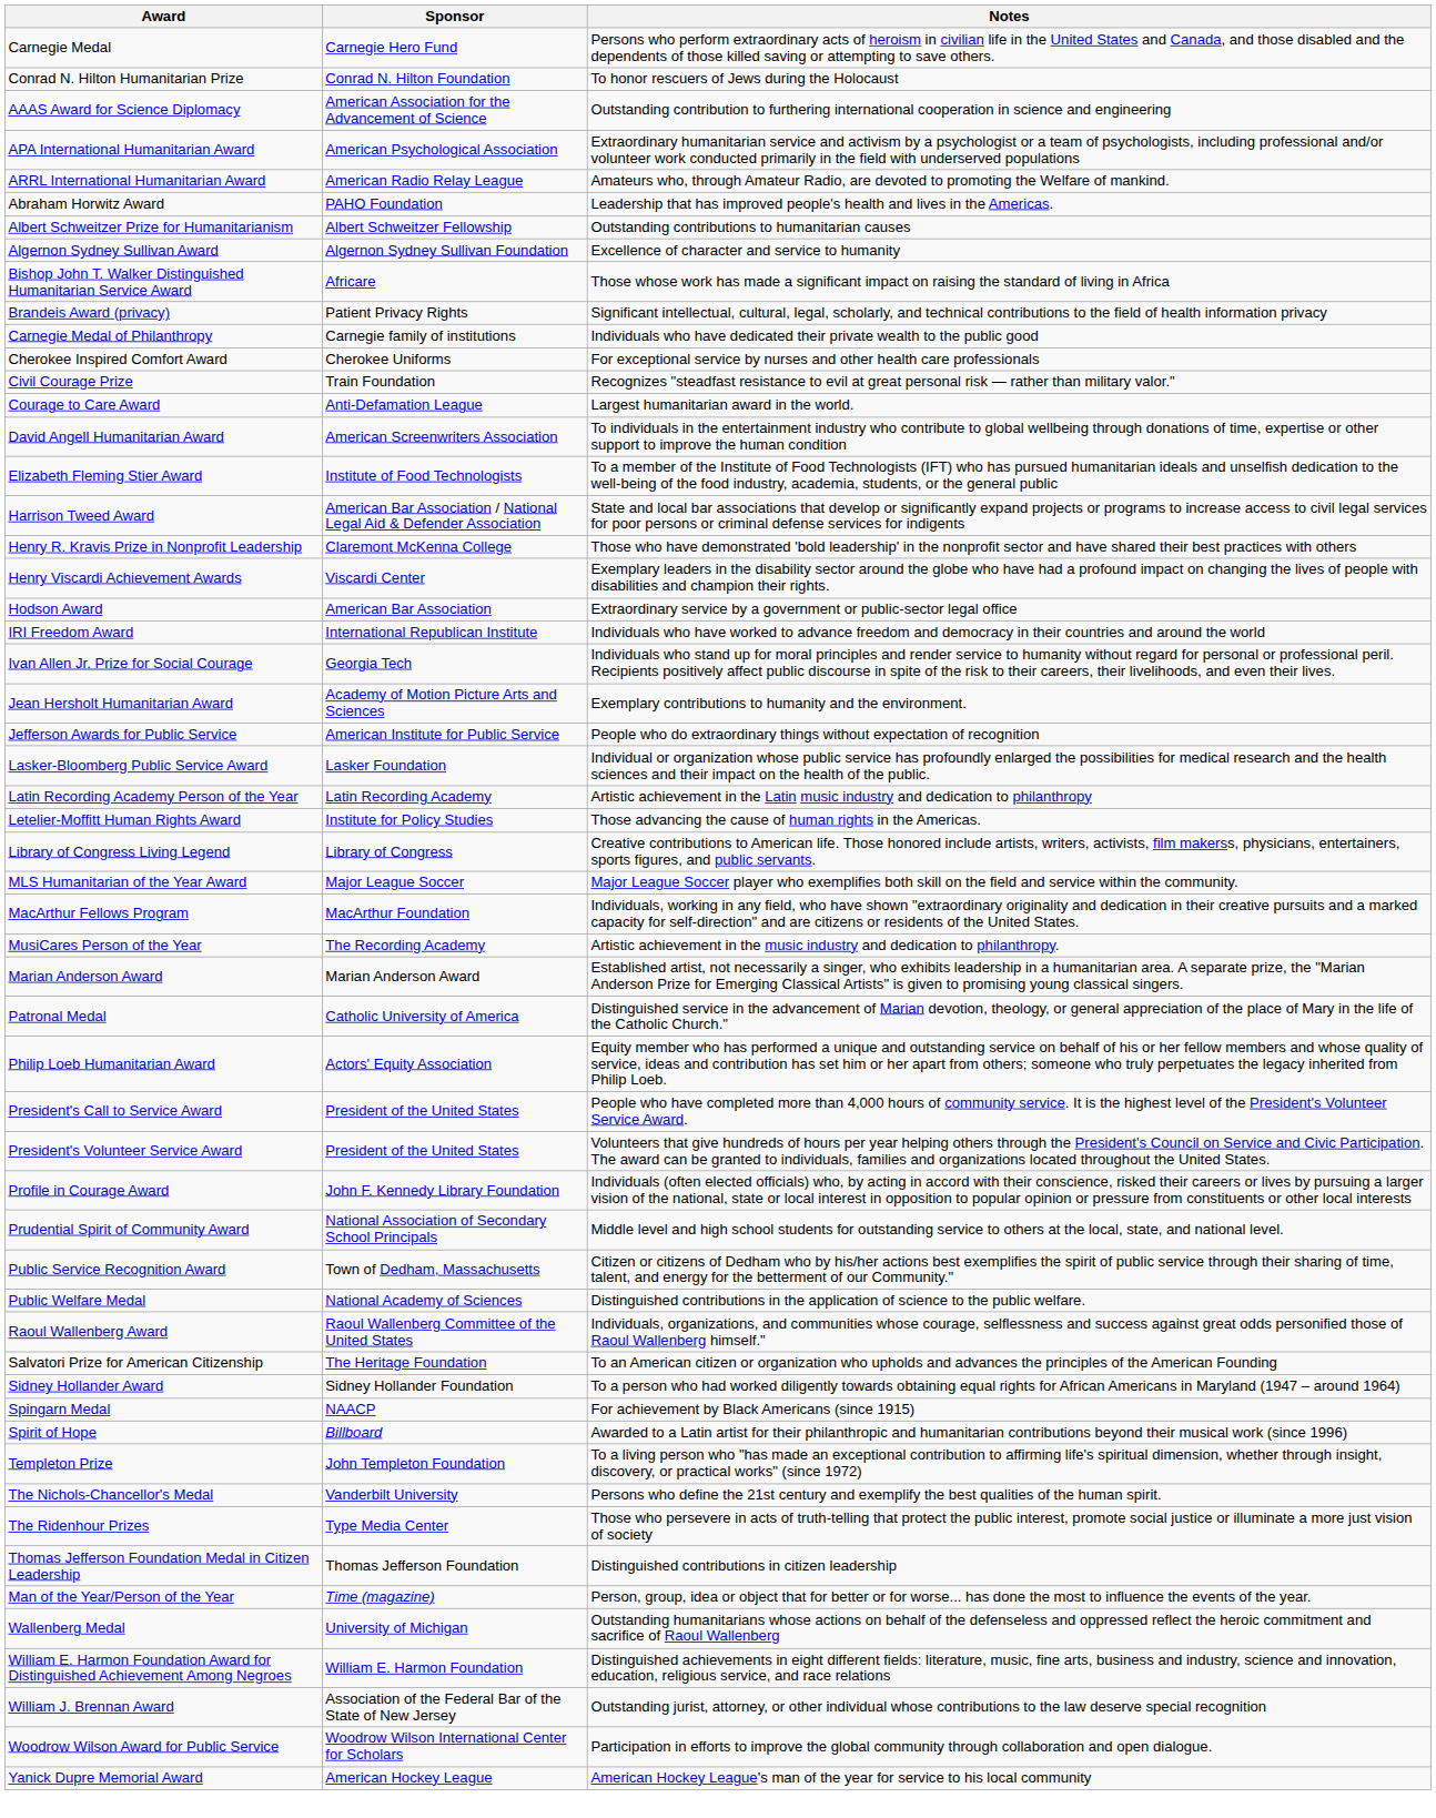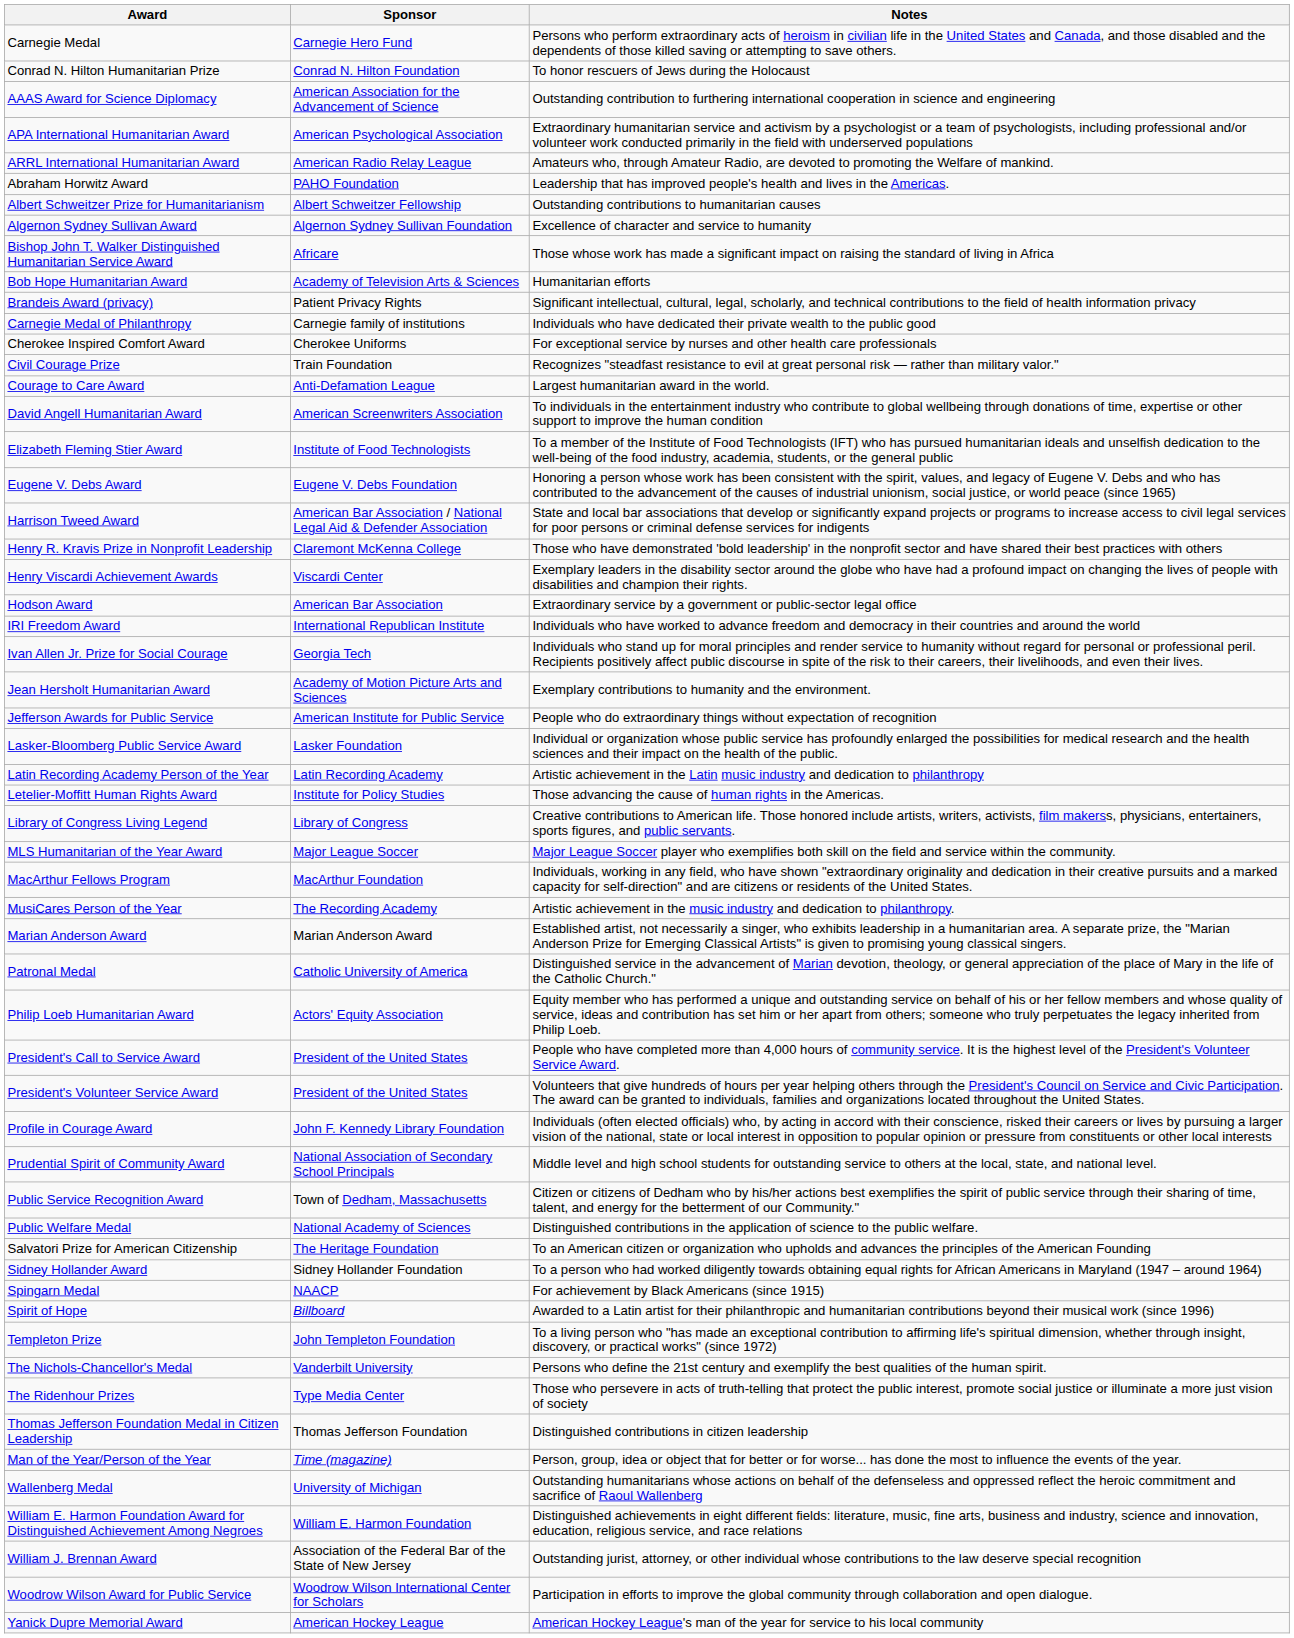+ row: Bob Hope Humanitarian Award | Academy of Television Arts & Sciences | Humanitarian efforts
+ row: Eugene V. Debs Award | Eugene V. Debs Foundation | Honoring a person whose work has been consistent with the spirit, values, and legacy of Eugene V. Debs and who has contributed to the advancement of the causes of industrial unionism, social justice, or world peace (since 1965)
- row: Raoul Wallenberg Award | Raoul Wallenberg Committee of the United States | Individuals, organizations, and communities whose courage, selflessness and success against great odds personified those of Raoul Wallenberg himself."
